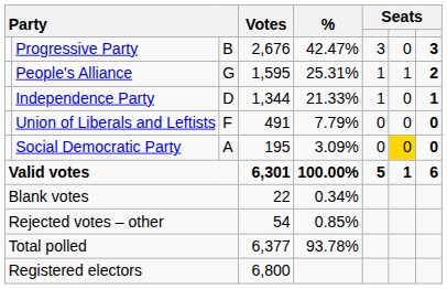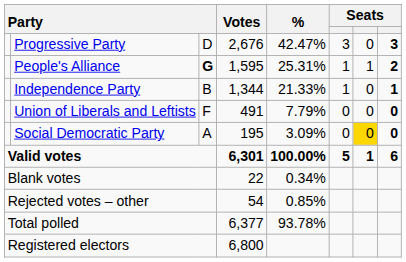Progressive Party | column 3: B -> D
People's Alliance | column 3: normal -> bold
Independence Party | column 3: D -> B
